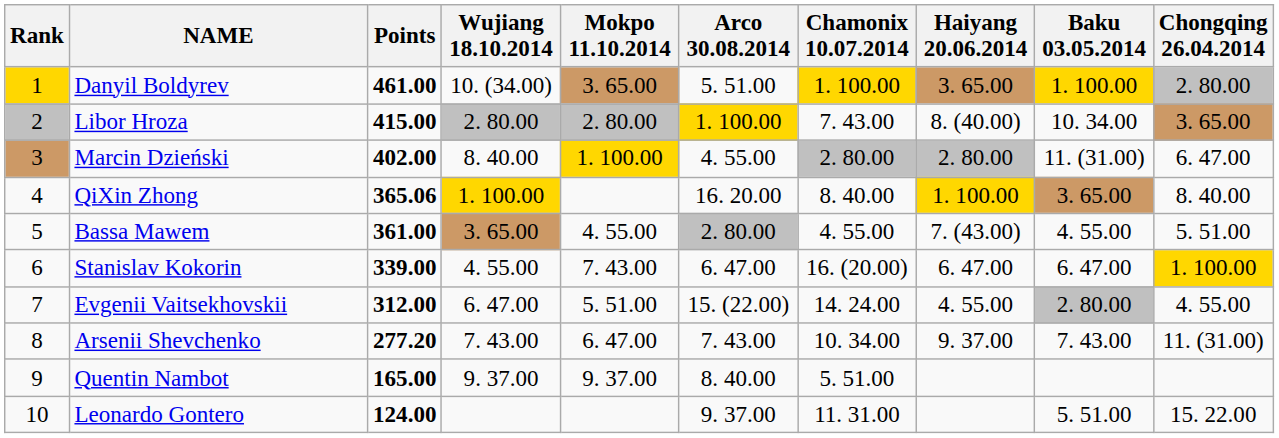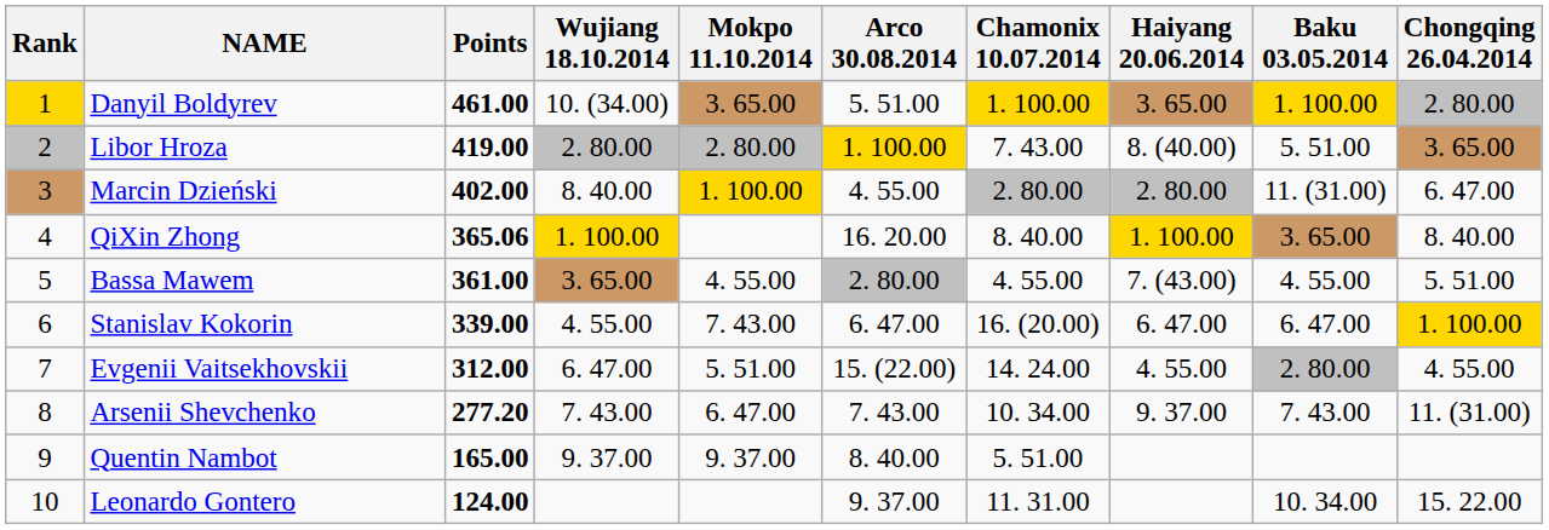Libor Hroza | Points: 415.00 -> 419.00
Libor Hroza | Baku 03.05.2014: 10. 34.00 -> 5. 51.00
Leonardo Gontero | Baku 03.05.2014: 5. 51.00 -> 10. 34.00
